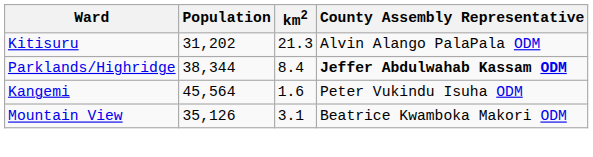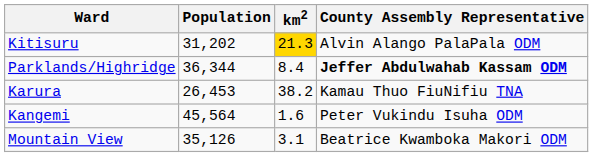Kitisuru | km2: no background -> gold background
Parklands/Highridge | Population: 38,344 -> 36,344
+ row: Karura | 26,453 | 38.2 | Kamau Thuo FiuNifiu TNA
